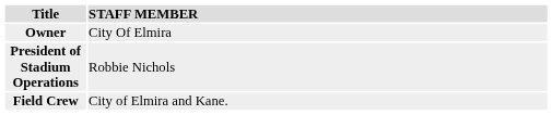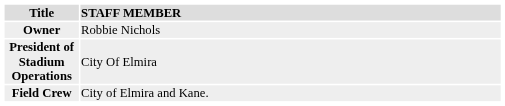Owner | STAFF MEMBER: City Of Elmira -> Robbie Nichols
President of Stadium Operations | STAFF MEMBER: Robbie Nichols -> City Of Elmira
